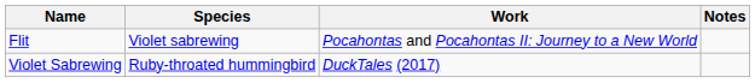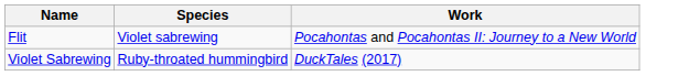- column: Notes
